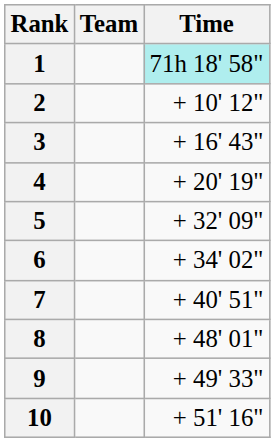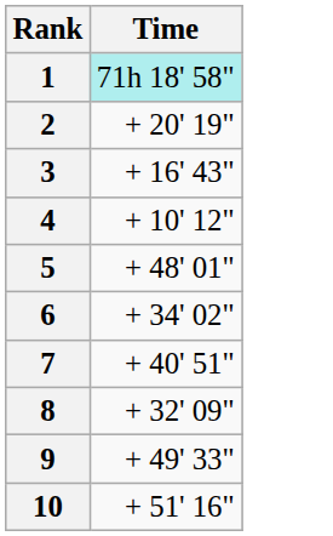- column: Team
2 | Time: + 10' 12" -> + 20' 19"
4 | Time: + 20' 19" -> + 10' 12"
5 | Time: + 32' 09" -> + 48' 01"
8 | Time: + 48' 01" -> + 32' 09"
